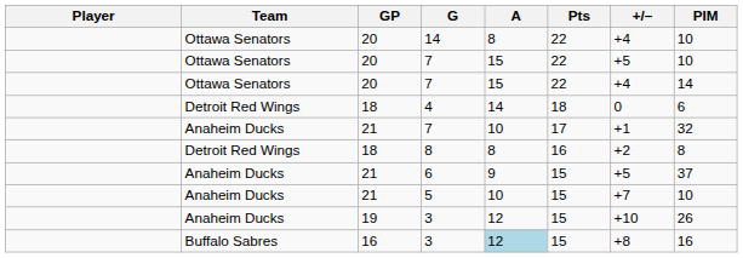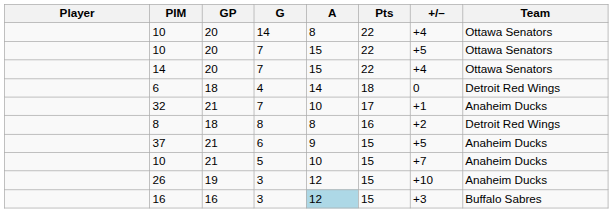columns swapped: Team <-> PIM
16 / 3 | +/–: +8 -> +3
